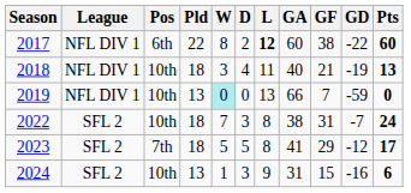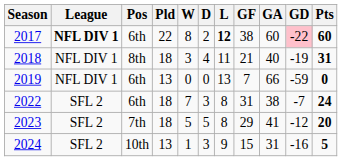columns swapped: GF <-> GA
2017 | League: normal -> bold
2017 | GD: no background -> pink background
2018 | Pos: 10th -> 8th
2018 | Pts: 13 -> 31
2019 | Pos: 10th -> 6th
2019 | W: paleturquoise background -> no background
2022 | Pos: 10th -> 6th
2023 | Pts: 17 -> 20
2024 | Pts: 6 -> 5
